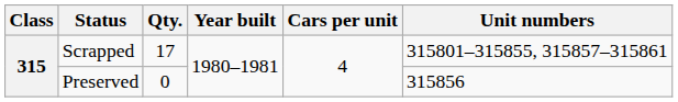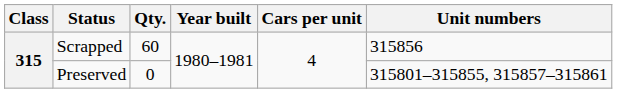Scrapped | Qty.: 17 -> 60
Scrapped | Unit numbers: 315801–315855, 315857–315861 -> 315856
Preserved | Unit numbers: 315856 -> 315801–315855, 315857–315861
